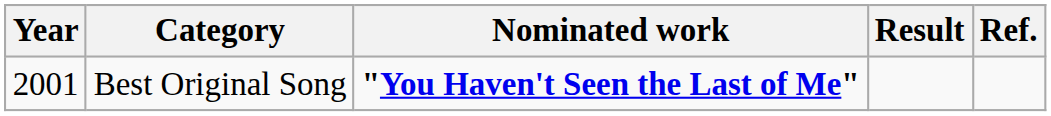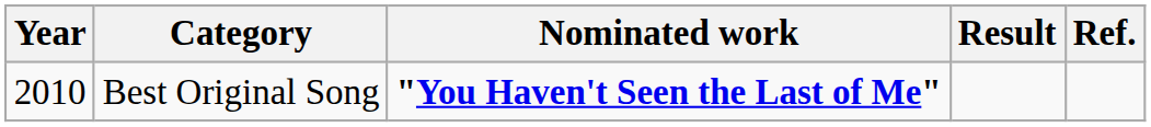Best Original Song | Year: 2001 -> 2010
